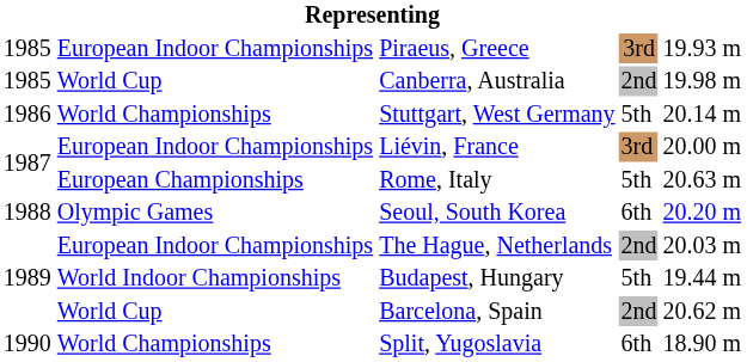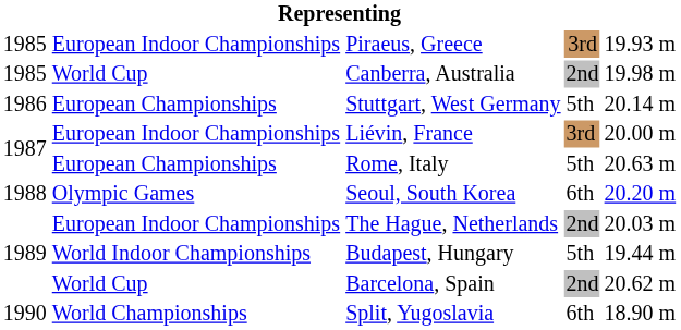Stuttgart, West Germany | column 2: World Championships -> European Championships
